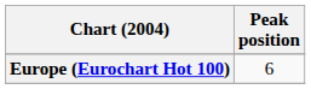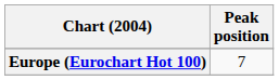Europe (Eurochart Hot 100) | Peak position: 6 -> 7
